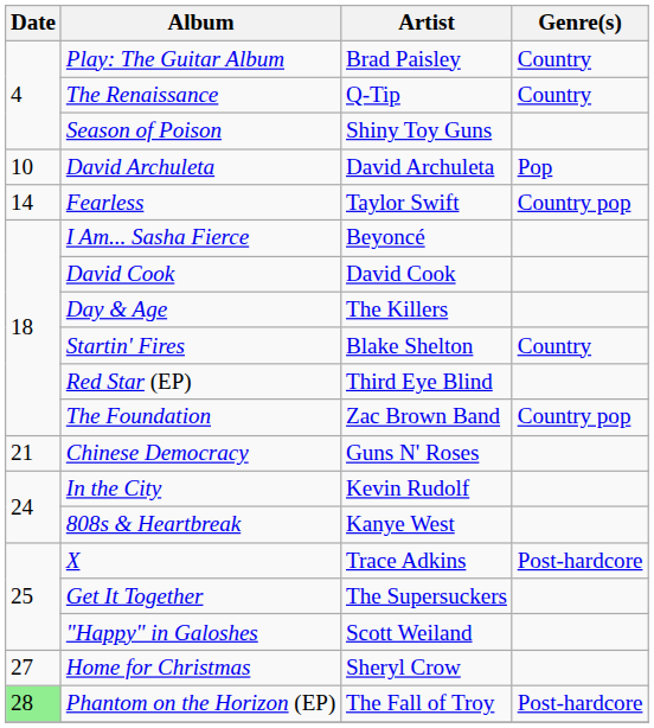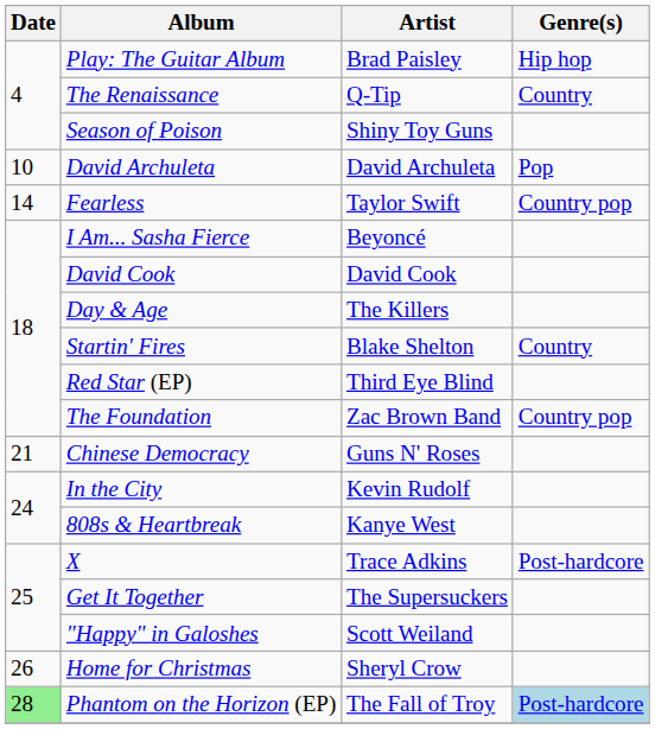Play: The Guitar Album | Genre(s): Country -> Hip hop
Home for Christmas | Date: 27 -> 26
Phantom on the Horizon (EP) | Genre(s): no background -> lightblue background
